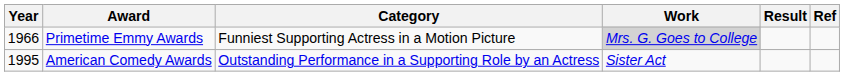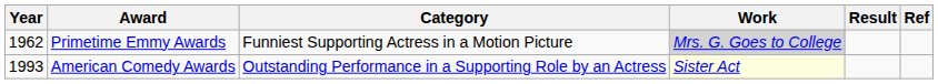Primetime Emmy Awards | Year: 1966 -> 1962
American Comedy Awards | Year: 1995 -> 1993
American Comedy Awards | Work: no background -> lightyellow background
